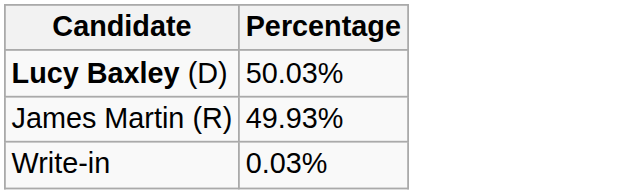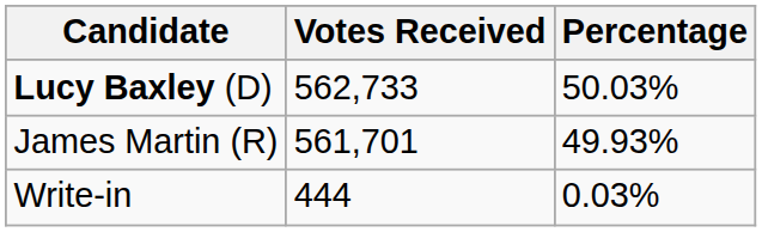+ column: Votes Received | 562,733 | 561,701 | 444
